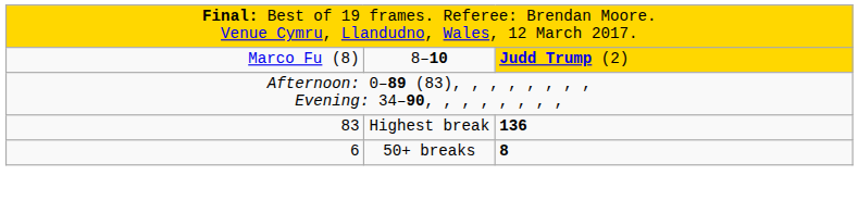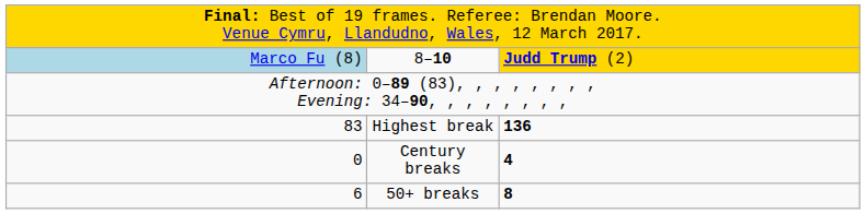8–10 | column 1: no background -> lightblue background
+ row: 0 | Century breaks | 4
